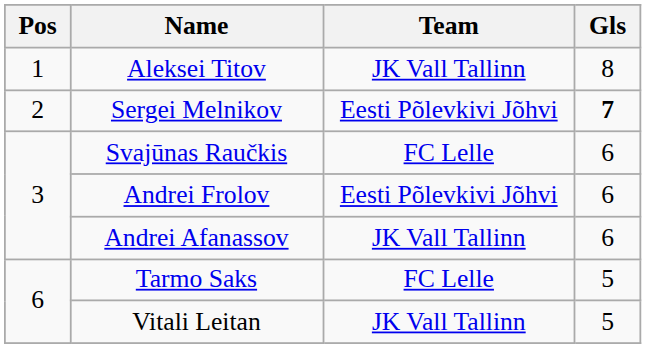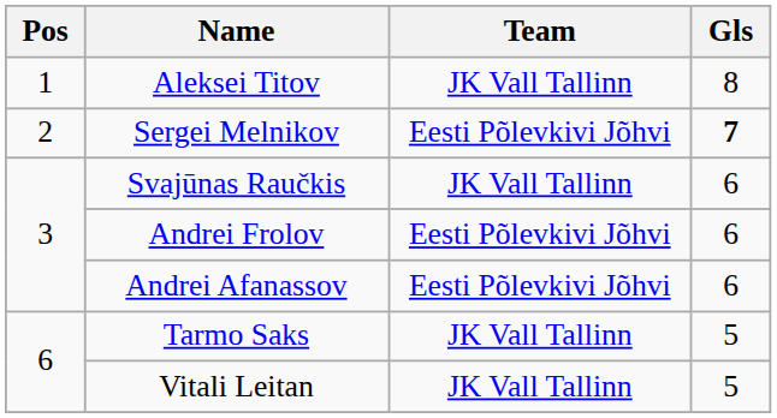Svajūnas Raučkis | Team: FC Lelle -> JK Vall Tallinn
Andrei Afanassov | Team: JK Vall Tallinn -> Eesti Põlevkivi Jõhvi
Tarmo Saks | Team: FC Lelle -> JK Vall Tallinn
